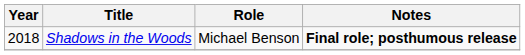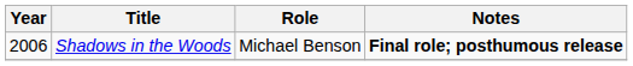Shadows in the Woods | Year: 2018 -> 2006
